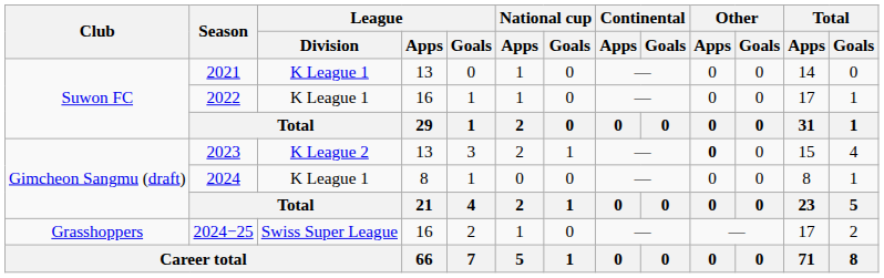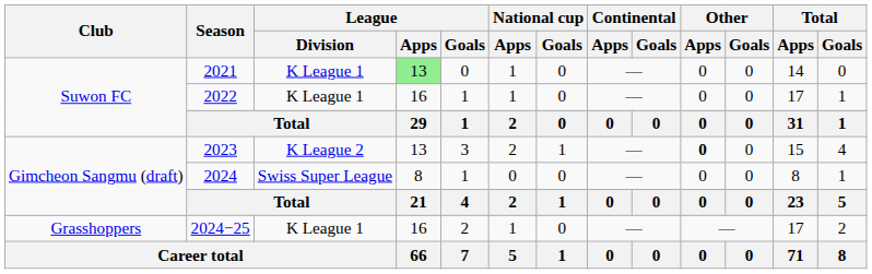2021 | League / Apps: no background -> lightgreen background
2024 | League / Division: K League 1 -> Swiss Super League
2024−25 | League / Division: Swiss Super League -> K League 1
